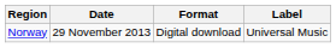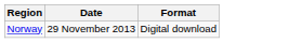- column: Label | Universal Music
